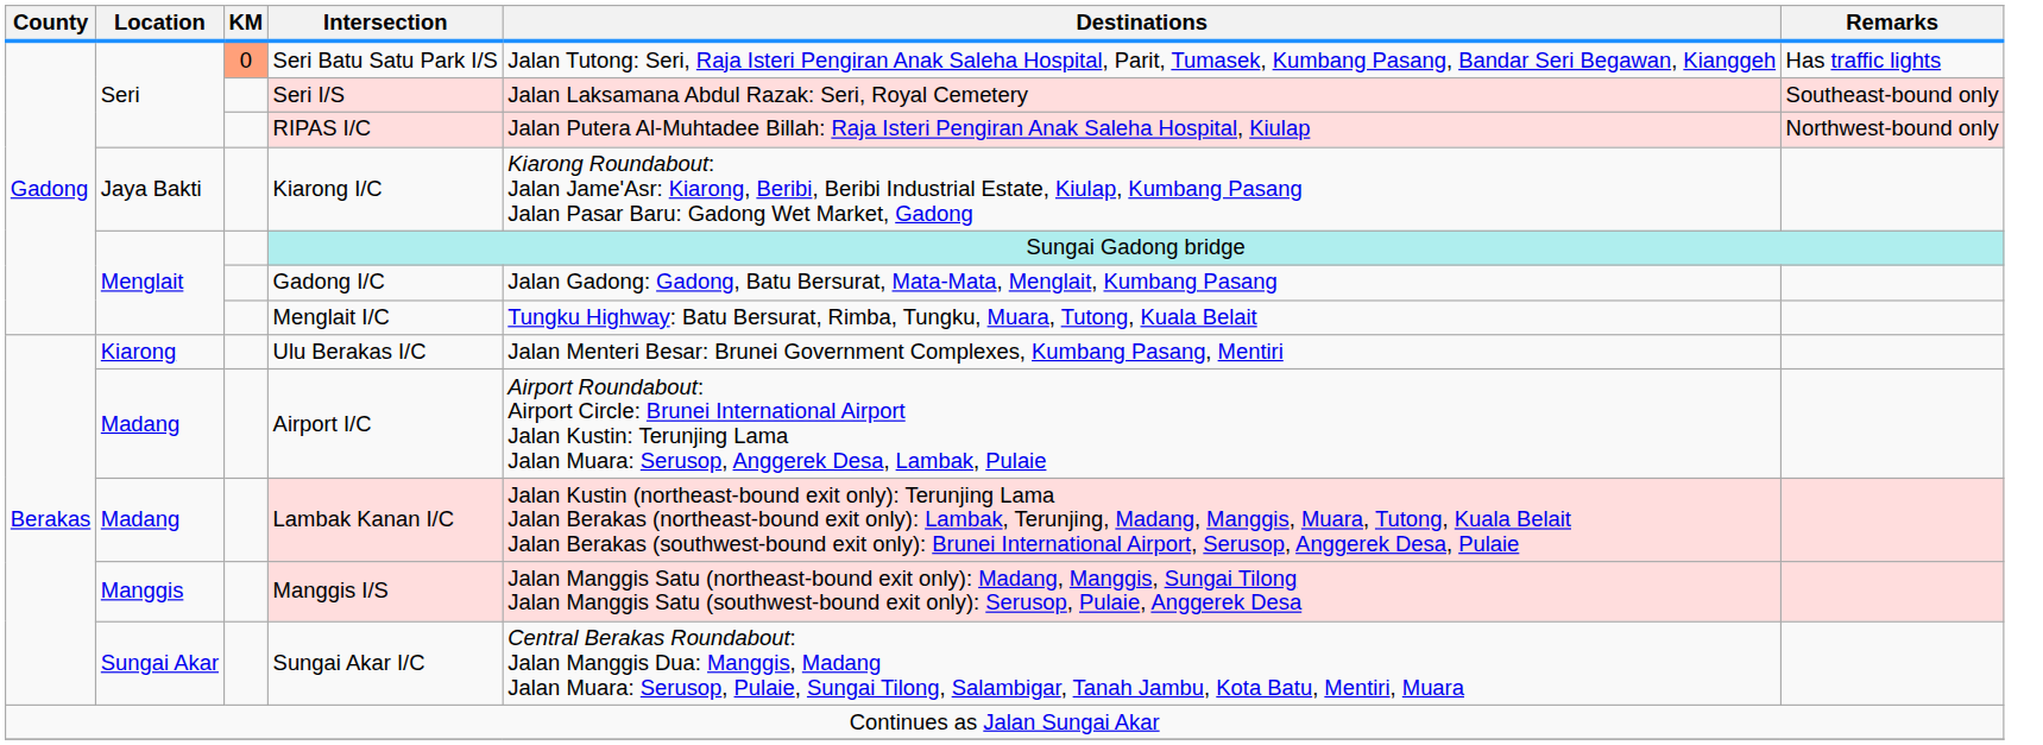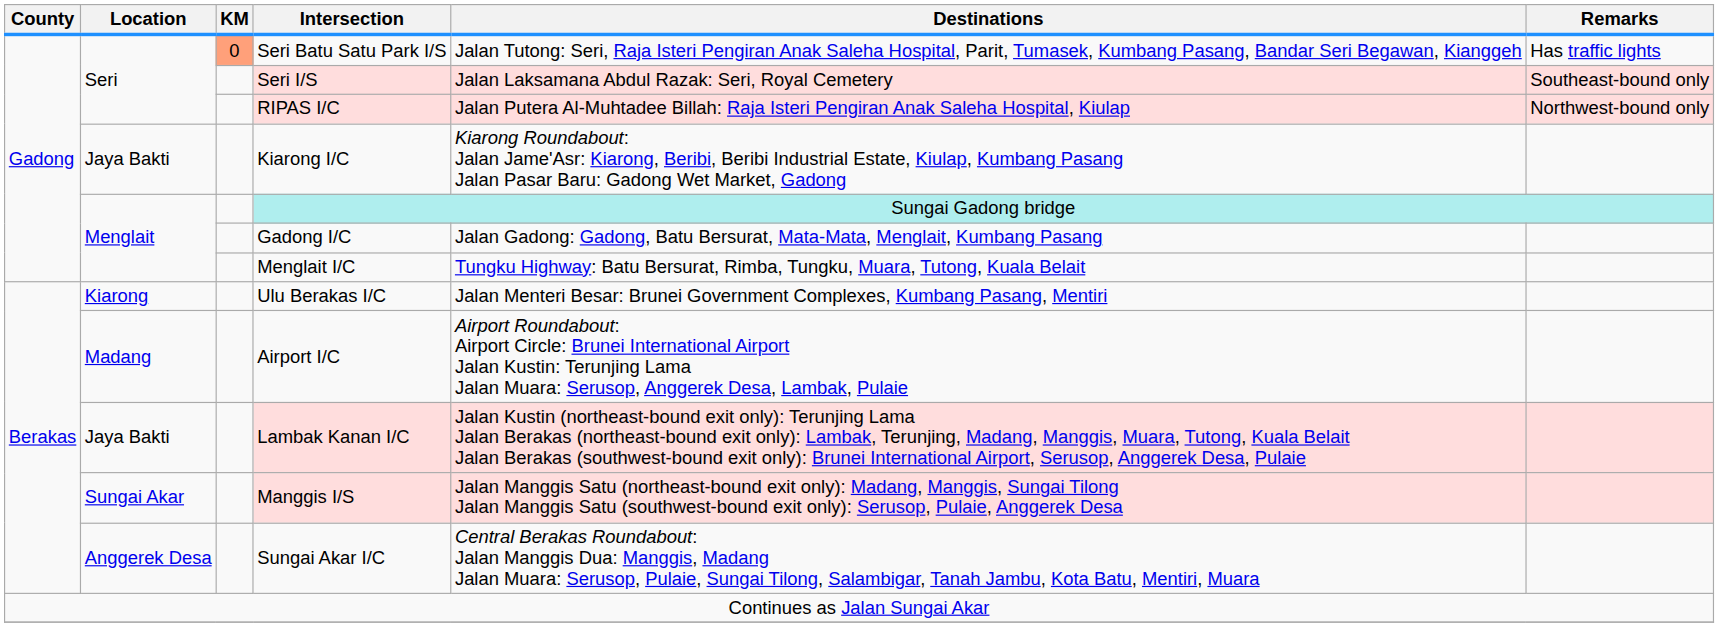Lambak Kanan I/C | Location: Madang -> Jaya Bakti
Manggis I/S | Location: Manggis -> Sungai Akar
Sungai Akar I/C | Location: Sungai Akar -> Anggerek Desa
